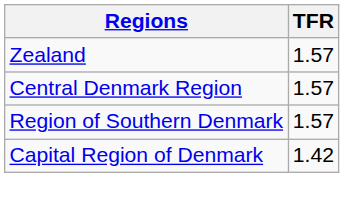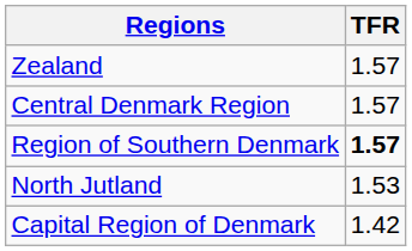Region of Southern Denmark | TFR: normal -> bold
+ row: North Jutland | 1.53
